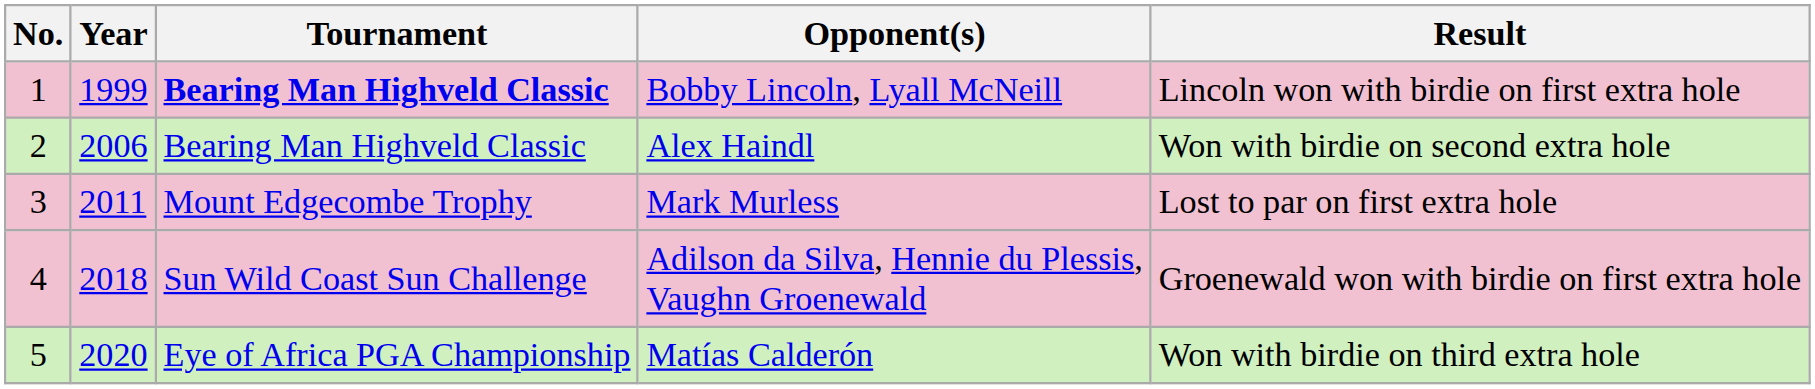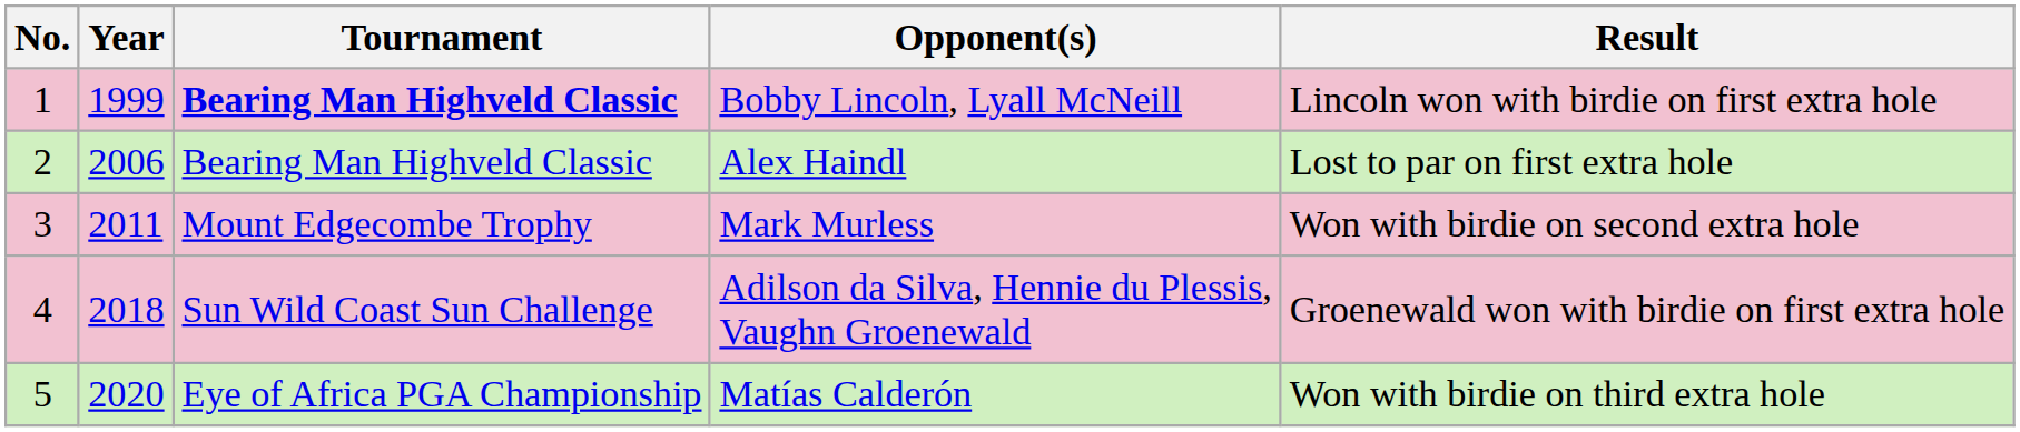Alex Haindl | Result: Won with birdie on second extra hole -> Lost to par on first extra hole
Mark Murless | Result: Lost to par on first extra hole -> Won with birdie on second extra hole
